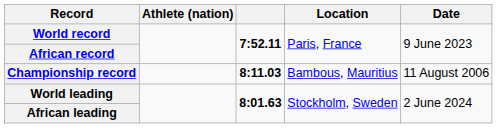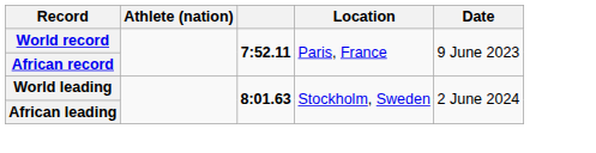- row: Championship record | 8:11.03 | Bambous, Mauritius | 11 August 2006
